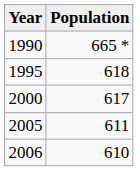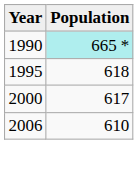1990 | Population: no background -> paleturquoise background
- row: 2005 | 611
